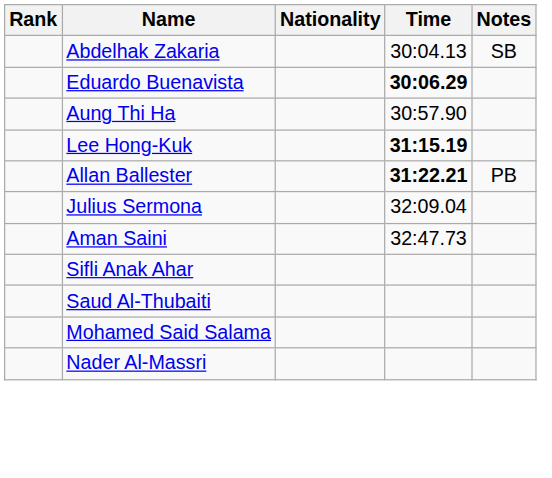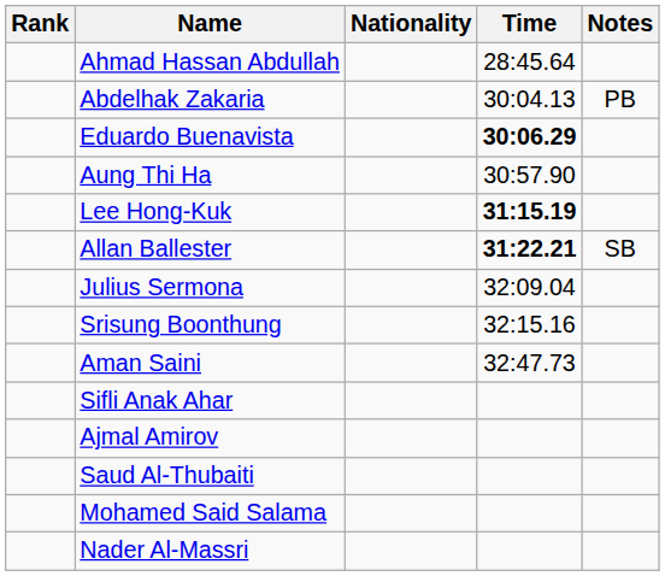+ row: Ahmad Hassan Abdullah | 28:45.64
Abdelhak Zakaria | Notes: SB -> PB
Allan Ballester | Notes: PB -> SB
+ row: Srisung Boonthung | 32:15.16
+ row: Ajmal Amirov
